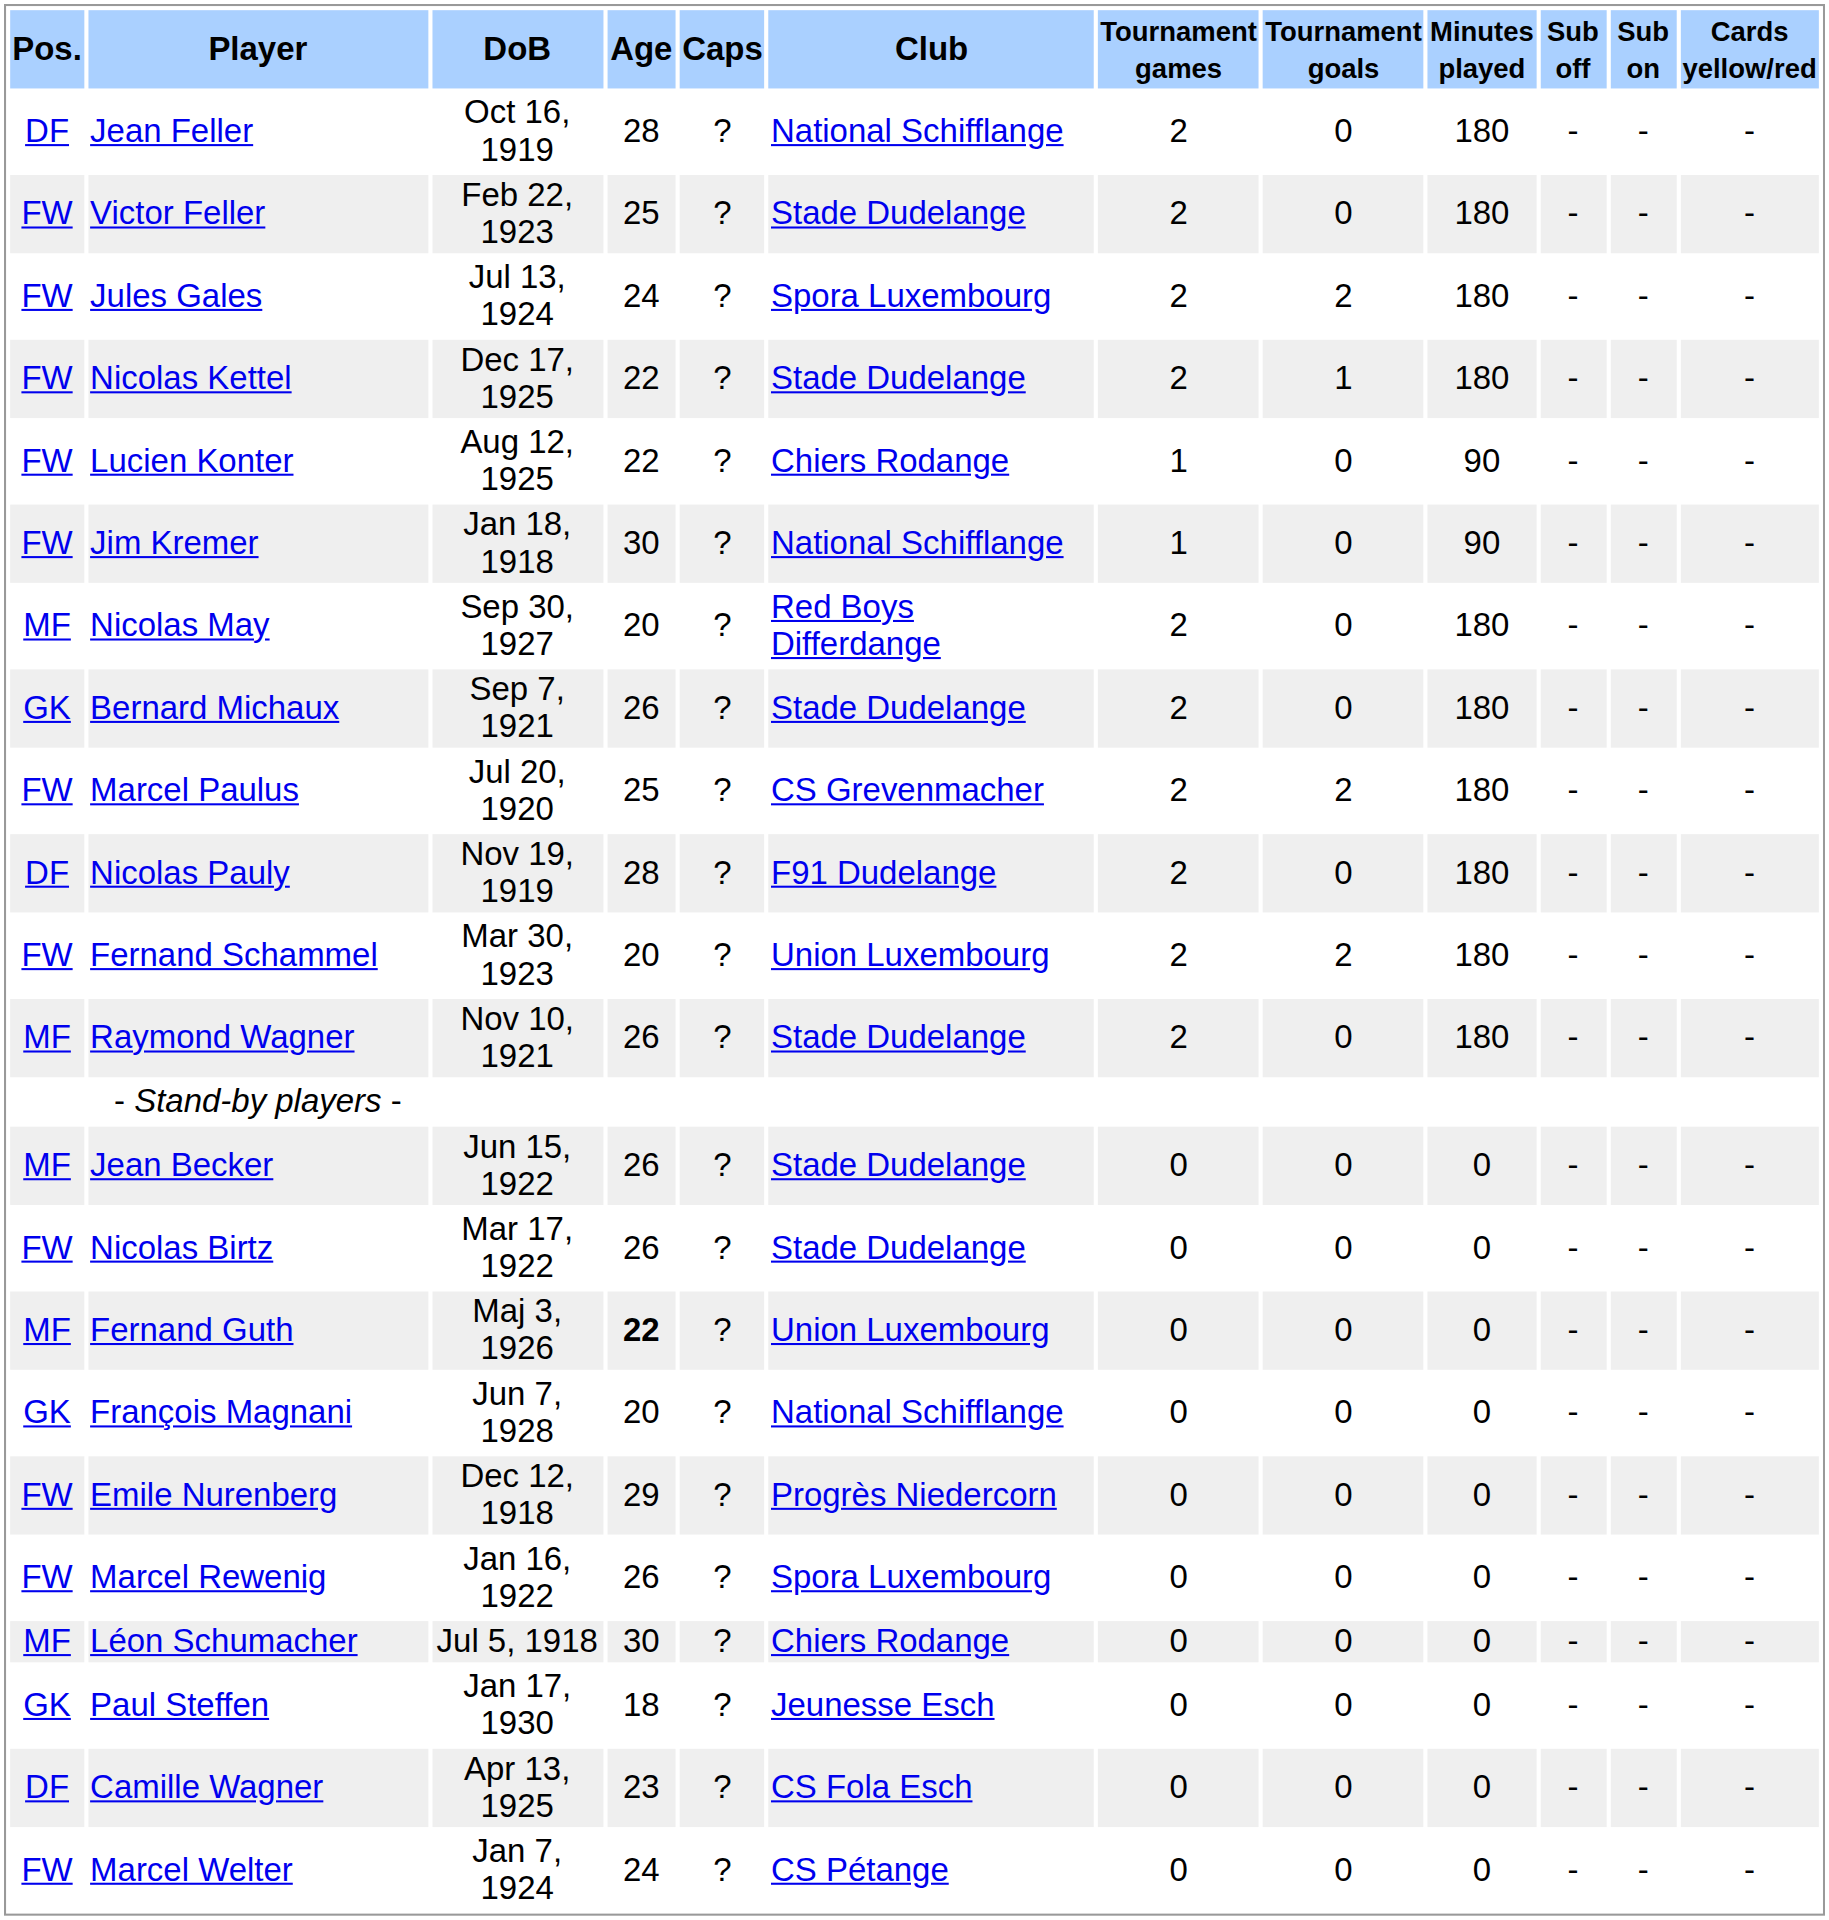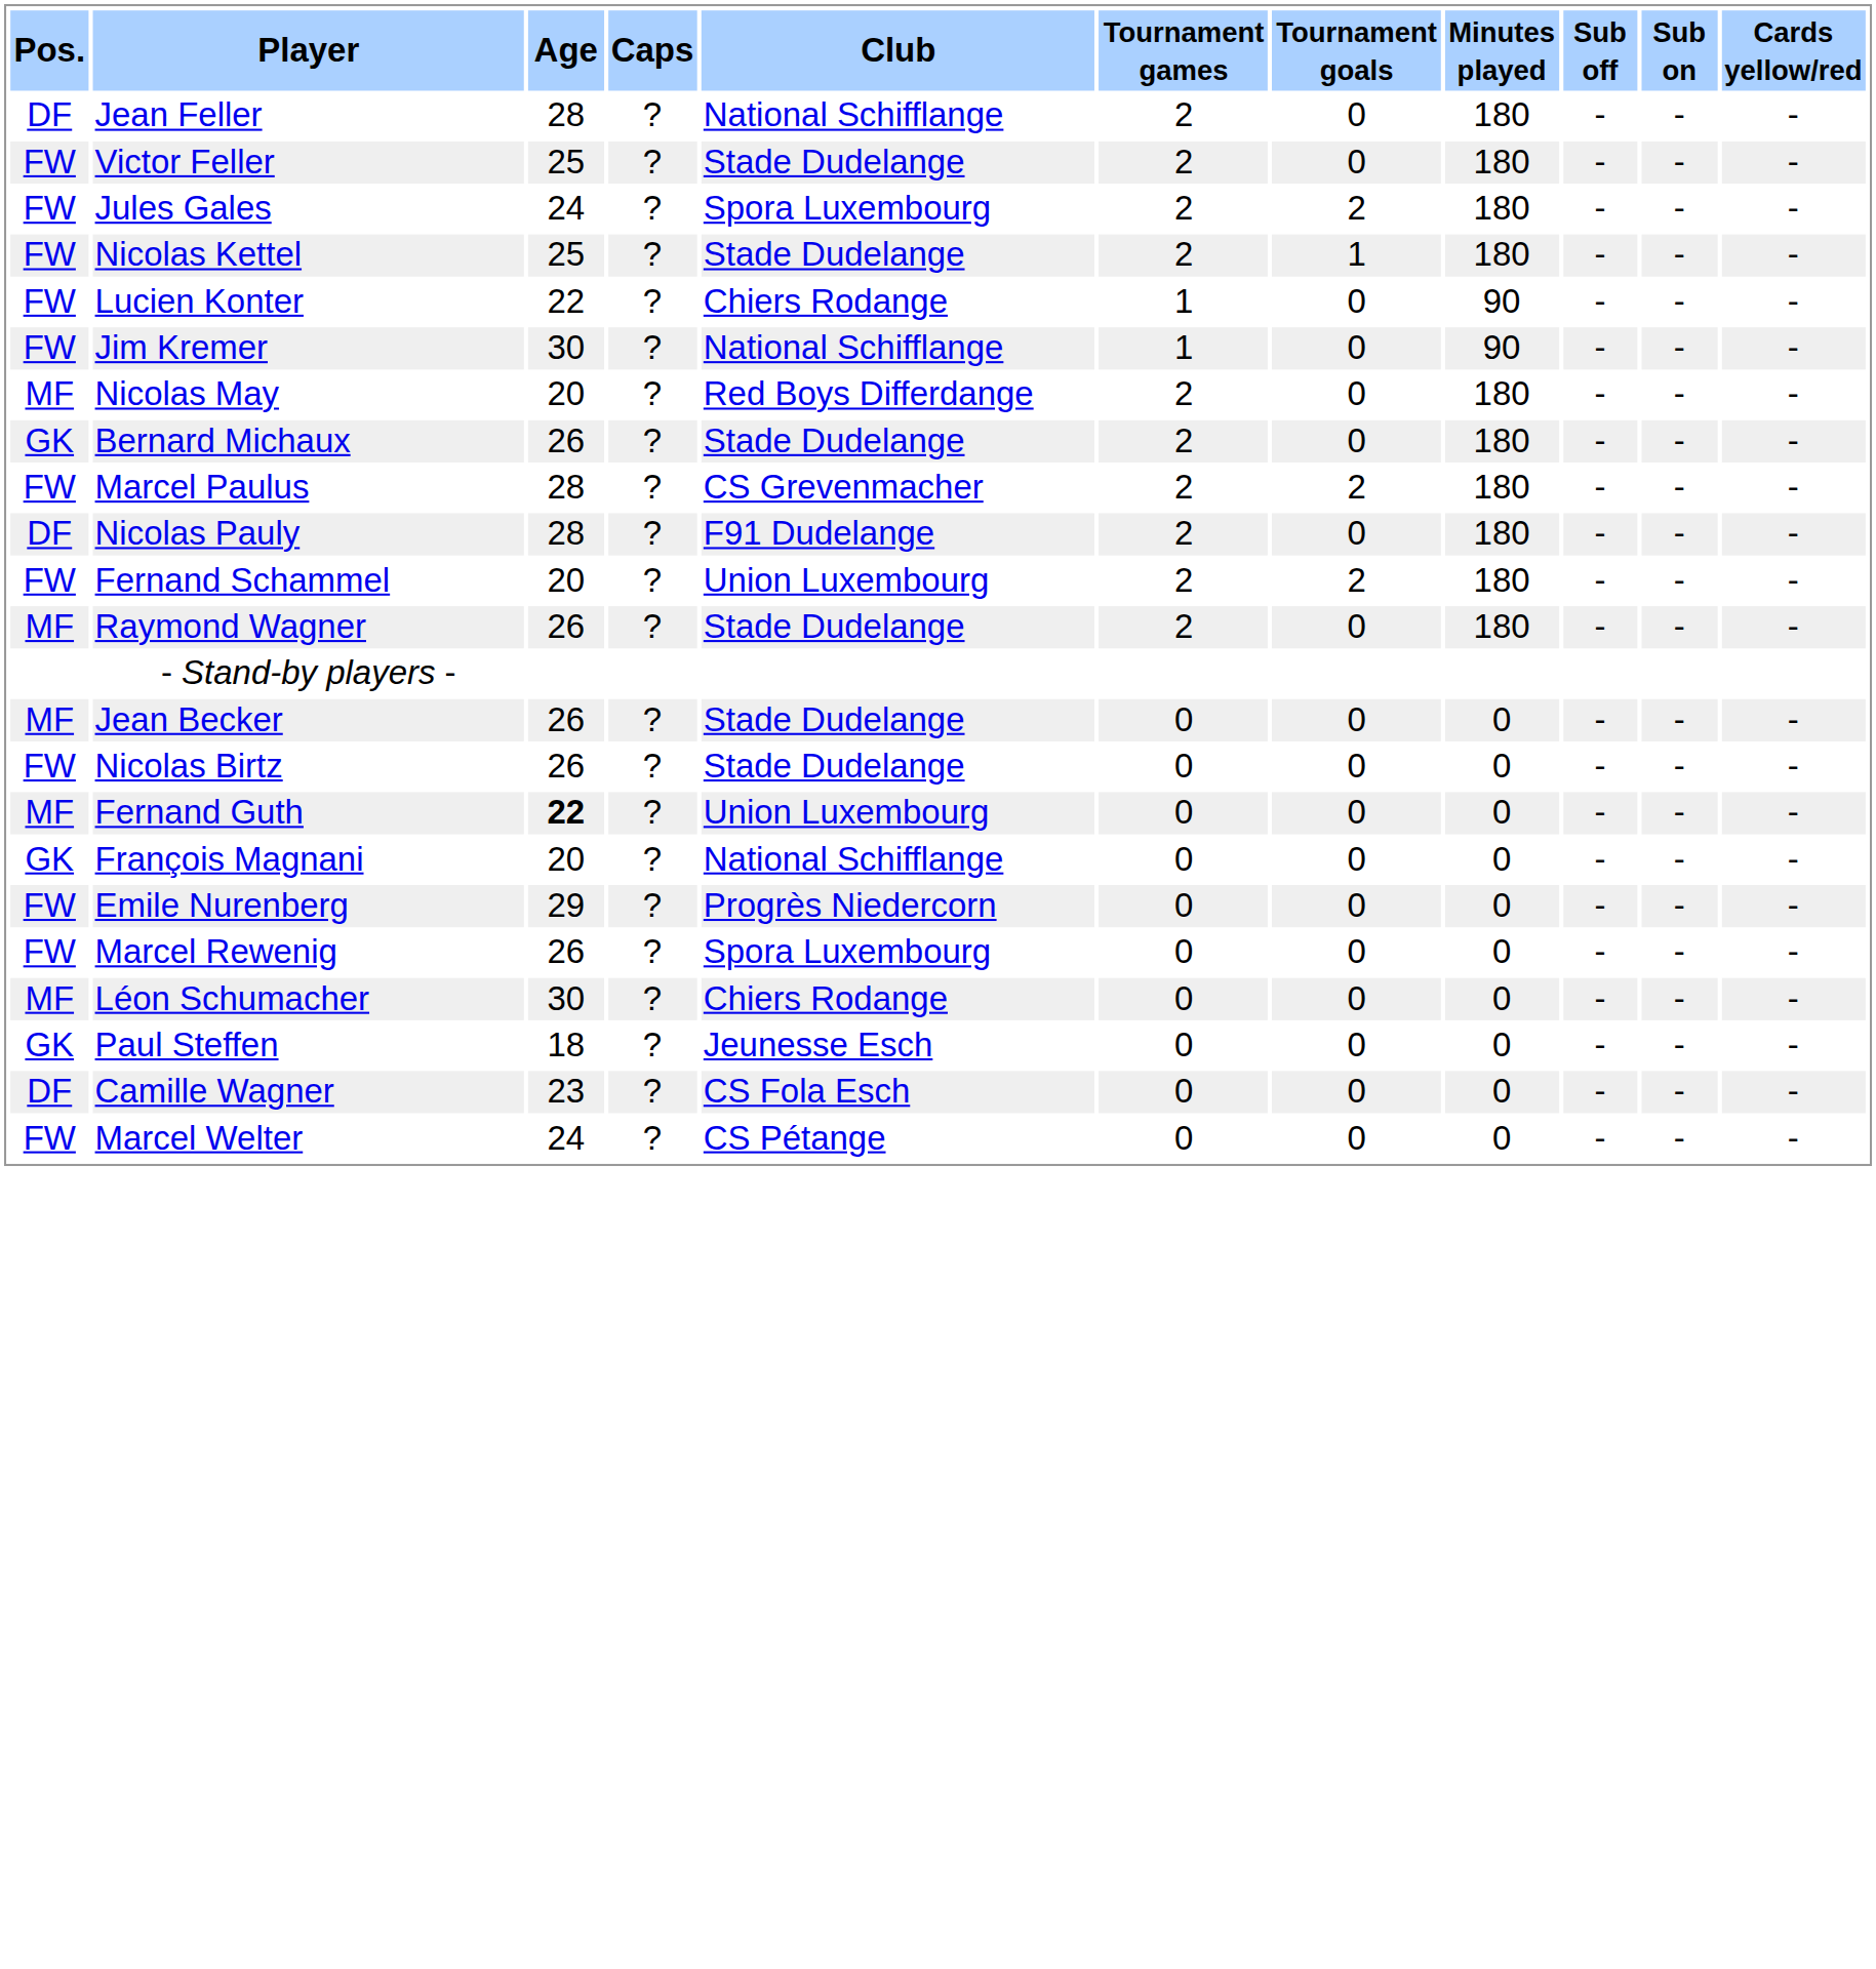- column: DoB | Oct 16, 1919 | Feb 22, 1923 | Jul 13, 1924 | Dec 17, 1925 | Aug 12, 1925 | Jan 18, 1918 | Sep 30, 1927 | Sep 7, 1921 | Jul 20, 1920 | Nov 19, 1919 | Mar 30, 1923 | Nov 10, 1921 | Jun 15, 1922 | Mar 17, 1922 | Maj 3, 1926 | Jun 7, 1928 | Dec 12, 1918 | Jan 16, 1922 | Jul 5, 1918 | Jan 17, 1930 | Apr 13, 1925 | Jan 7, 1924
Nicolas Kettel | Age: 22 -> 25
Marcel Paulus | Age: 25 -> 28
